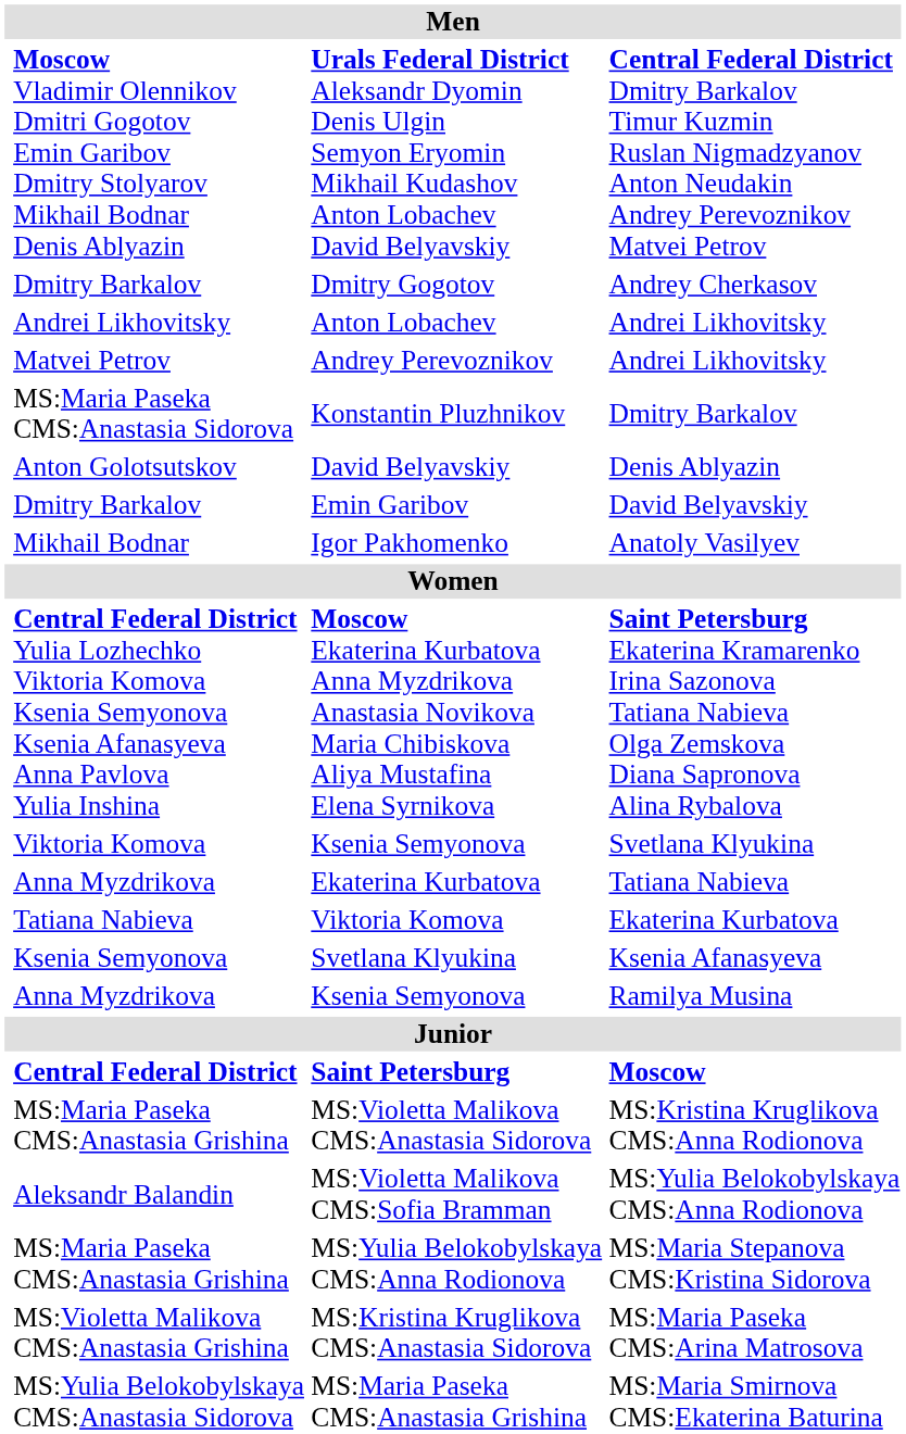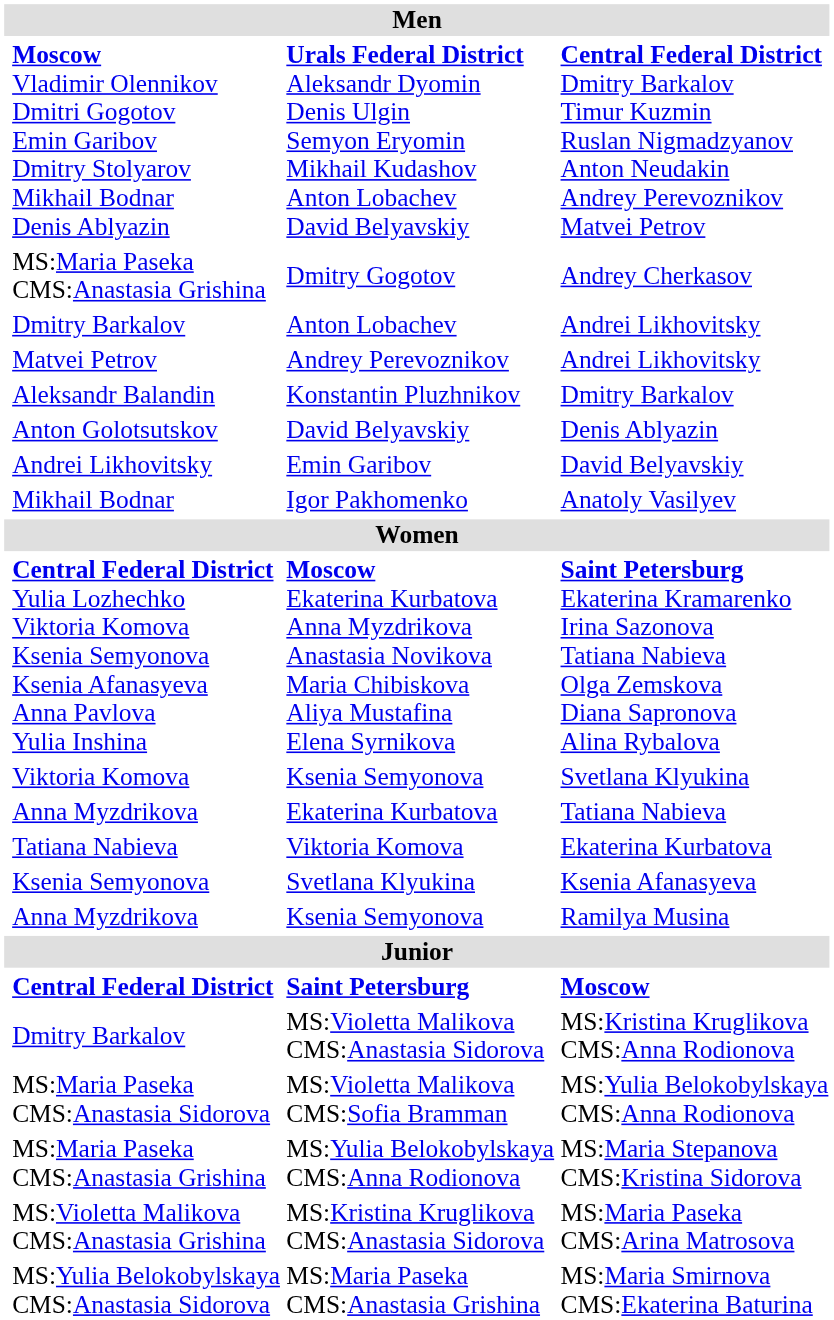Dmitry Gogotov | column 2: Dmitry Barkalov -> MS:Maria Paseka CMS:Anastasia Grishina
Anton Lobachev | column 2: Andrei Likhovitsky -> Dmitry Barkalov
Konstantin Pluzhnikov | column 2: MS:Maria Paseka CMS:Anastasia Sidorova -> Aleksandr Balandin
Emin Garibov | column 2: Dmitry Barkalov -> Andrei Likhovitsky
MS:Violetta Malikova CMS:Anastasia Sidorova | column 2: MS:Maria Paseka CMS:Anastasia Grishina -> Dmitry Barkalov
MS:Violetta Malikova CMS:Sofia Bramman | column 2: Aleksandr Balandin -> MS:Maria Paseka CMS:Anastasia Sidorova
